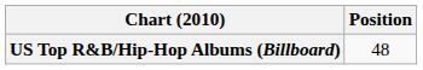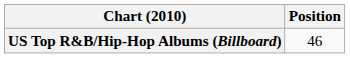US Top R&B/Hip-Hop Albums (Billboard) | Position: 48 -> 46
